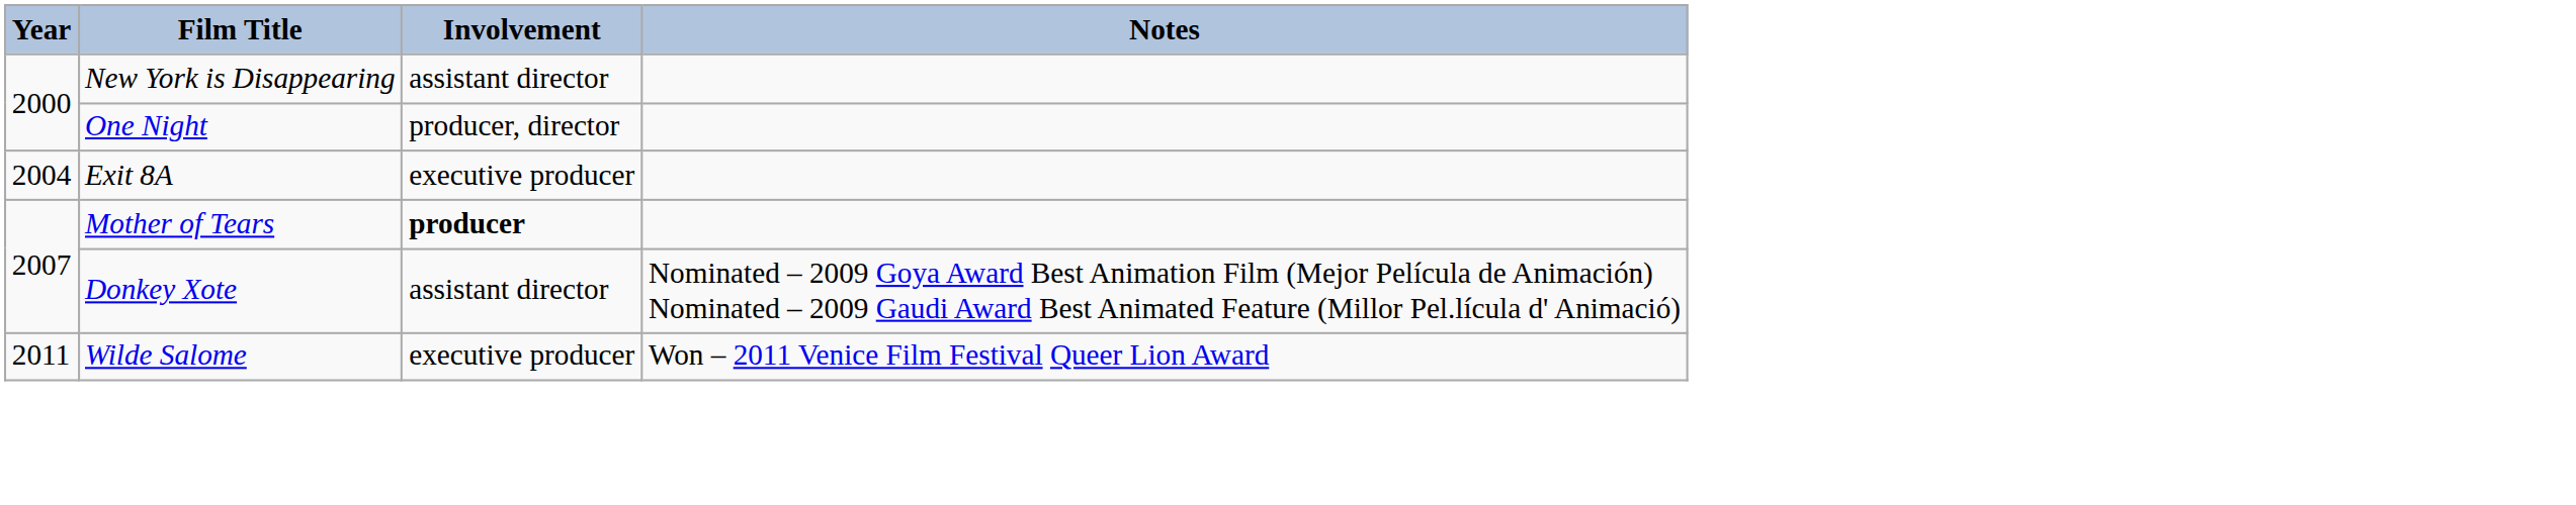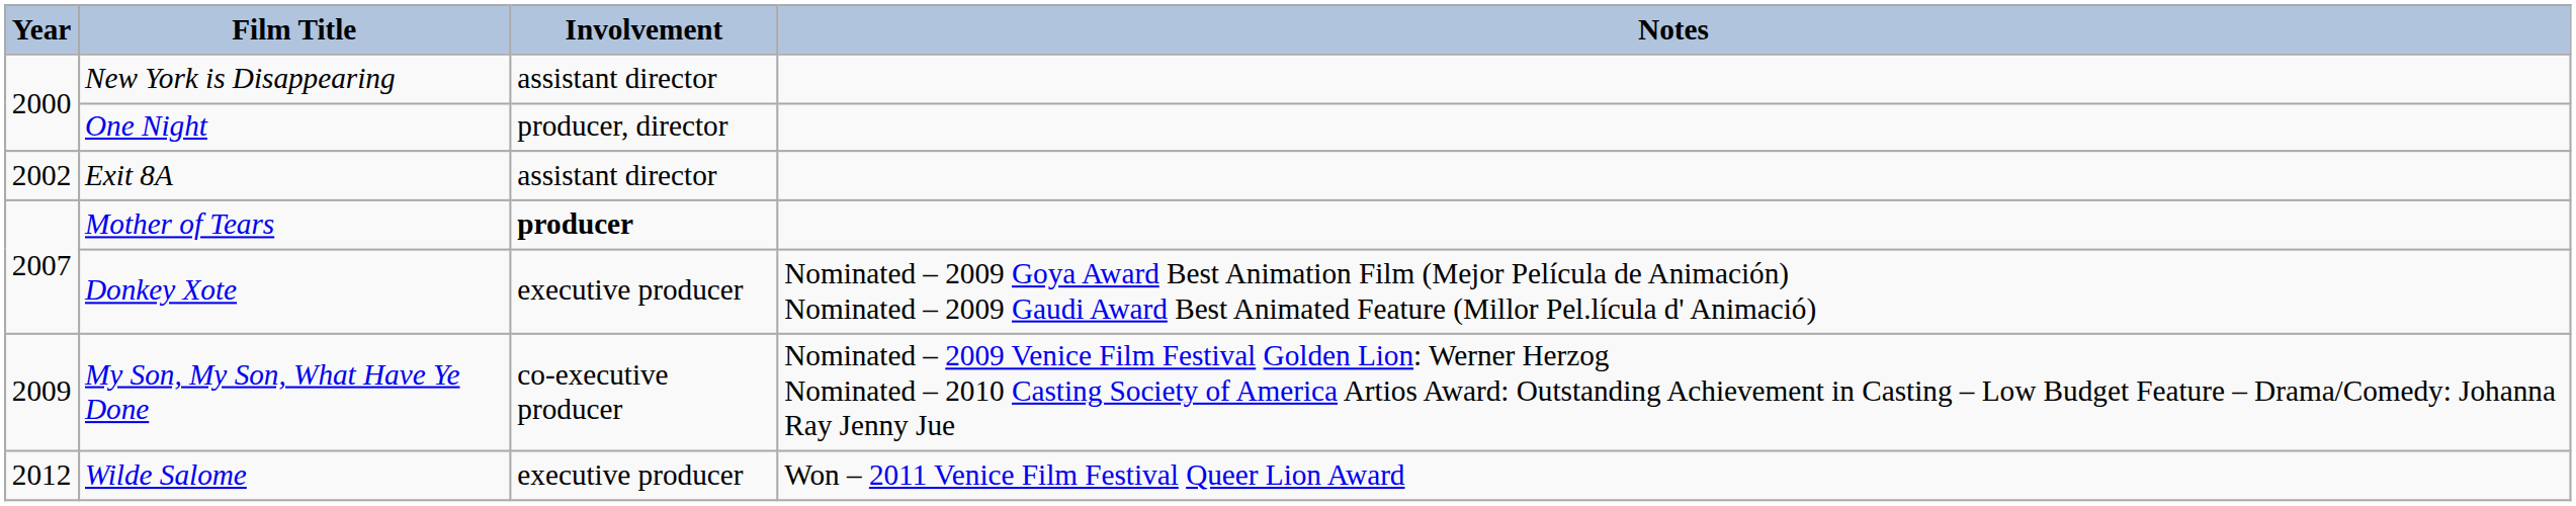Exit 8A | Year: 2004 -> 2002
Exit 8A | Involvement: executive producer -> assistant director
Donkey Xote | Involvement: assistant director -> executive producer
+ row: 2009 | My Son, My Son, What Have Ye Done | co-executive producer | Nominated – 2009 Venice Film Festival Golden Lion: Werner Herzog Nominated – 2010 Casting Society of America Artios Award: Outstanding Achievement in Casting – Low Budget Feature – Drama/Comedy: Johanna Ray Jenny Jue
Wilde Salome | Year: 2011 -> 2012
